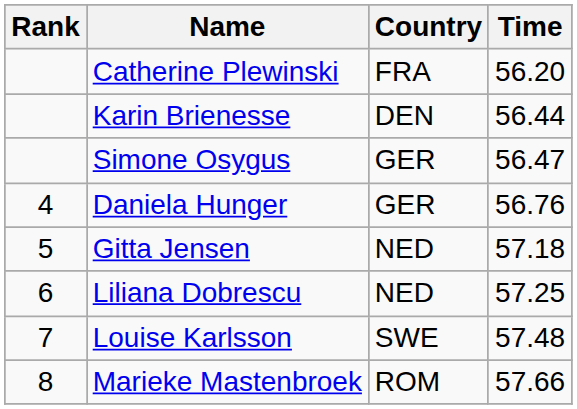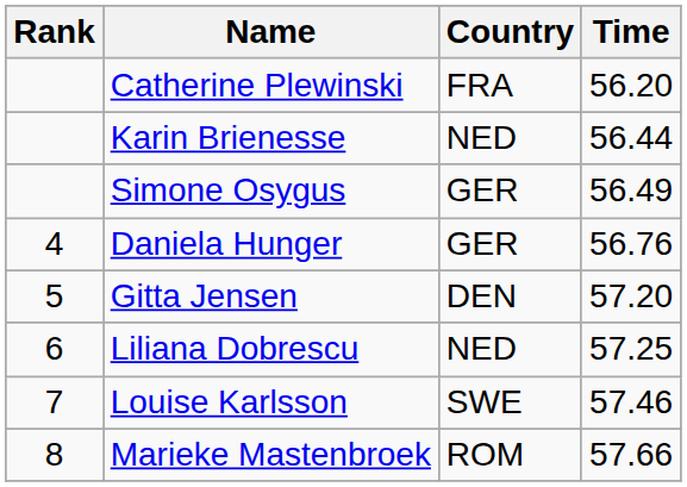Karin Brienesse | Country: DEN -> NED
Simone Osygus | Time: 56.47 -> 56.49
Gitta Jensen | Country: NED -> DEN
Gitta Jensen | Time: 57.18 -> 57.20
Louise Karlsson | Time: 57.48 -> 57.46
